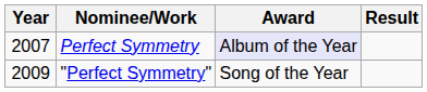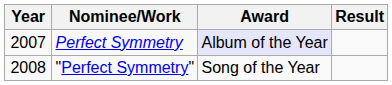"Perfect Symmetry" | Year: 2009 -> 2008
